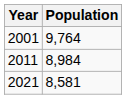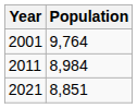2021 | Population: 8,581 -> 8,851
